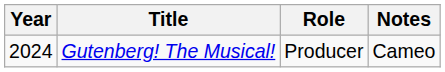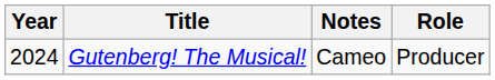columns swapped: Role <-> Notes
